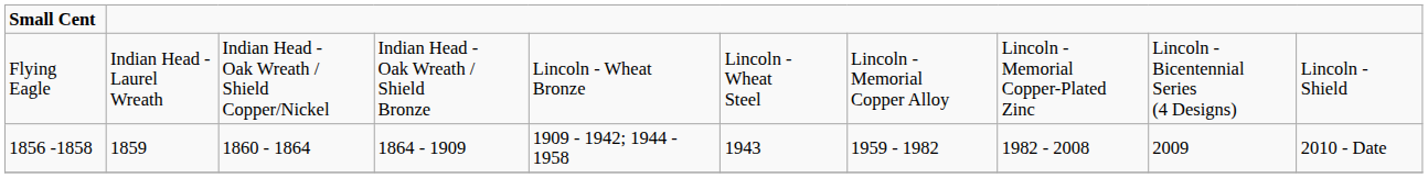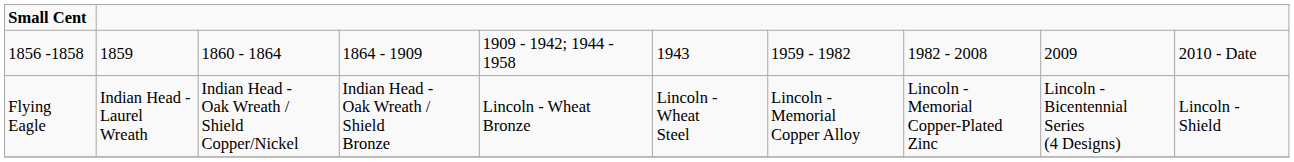rows swapped: Flying Eagle <-> 1856 -1858
